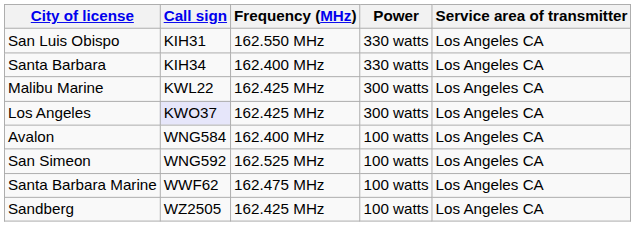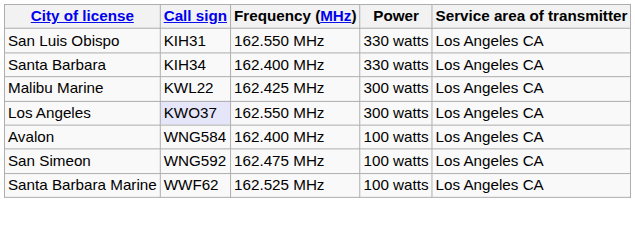Los Angeles | Frequency (MHz): 162.425 MHz -> 162.550 MHz
San Simeon | Frequency (MHz): 162.525 MHz -> 162.475 MHz
Santa Barbara Marine | Frequency (MHz): 162.475 MHz -> 162.525 MHz
- row: Sandberg | WZ2505 | 162.425 MHz | 100 watts | Los Angeles CA
